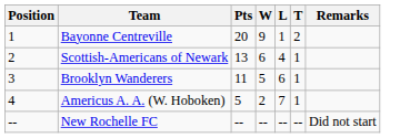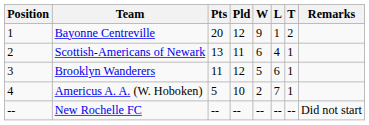+ column: Pld | 12 | 11 | 12 | 10 | --
